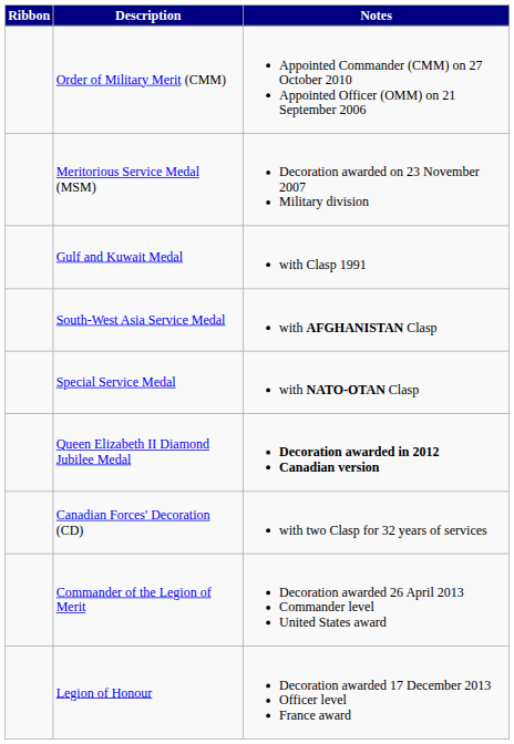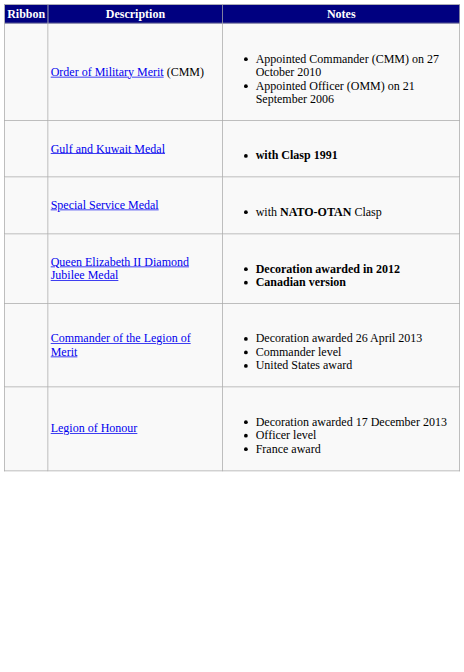- row: Meritorious Service Medal (MSM) | Decoration awarded on 23 November 2007 Military division
Gulf and Kuwait Medal | Notes: normal -> bold
- row: South-West Asia Service Medal | with AFGHANISTAN Clasp
- row: Canadian Forces' Decoration (CD) | with two Clasp for 32 years of services
